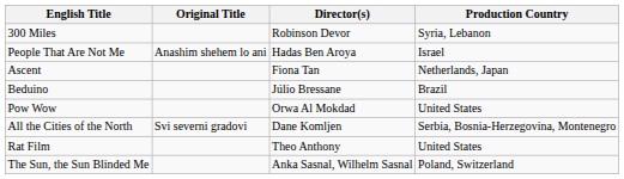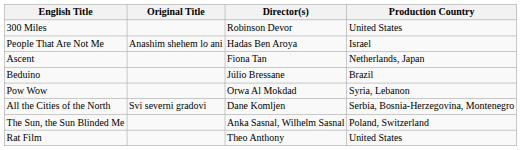300 Miles | Production Country: Syria, Lebanon -> United States
Pow Wow | Production Country: United States -> Syria, Lebanon
rows swapped: Rat Film <-> The Sun, the Sun Blinded Me
